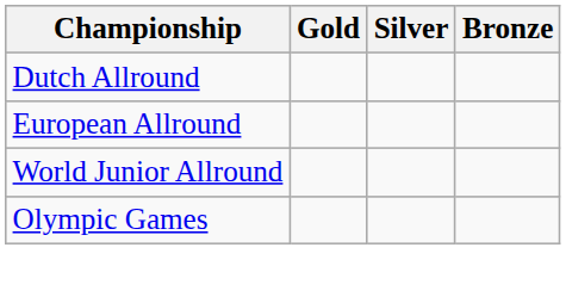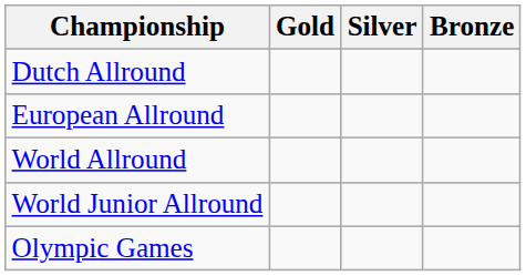+ row: World Allround
